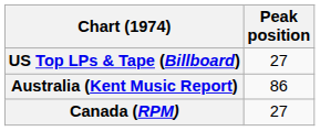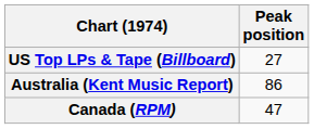Canada (RPM) | Peak position: 27 -> 47
